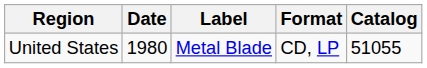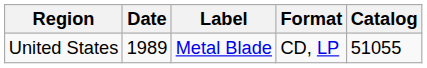United States | Date: 1980 -> 1989
